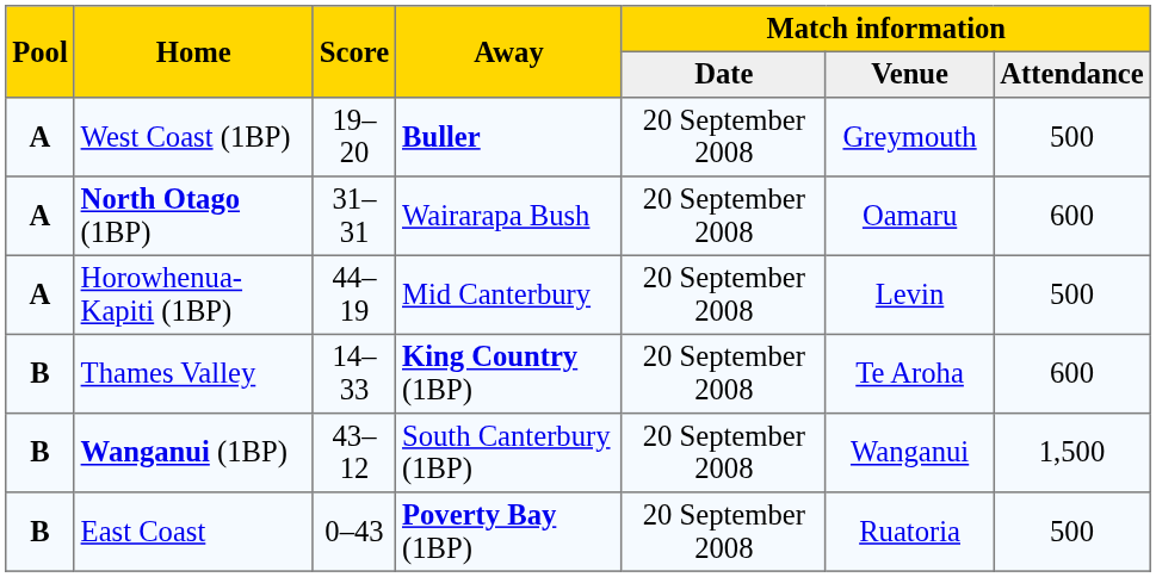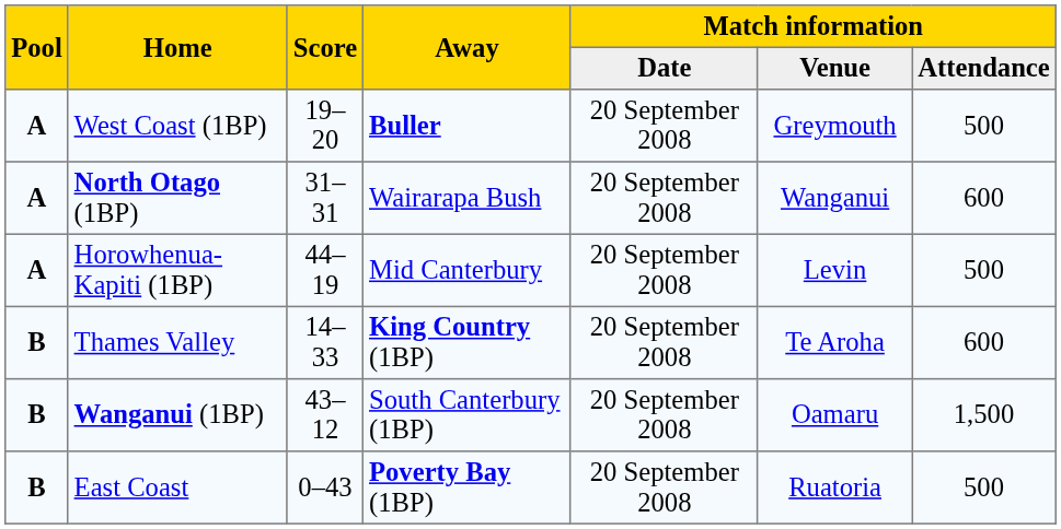North Otago (1BP) | Match information / Venue: Oamaru -> Wanganui
Wanganui (1BP) | Match information / Venue: Wanganui -> Oamaru
